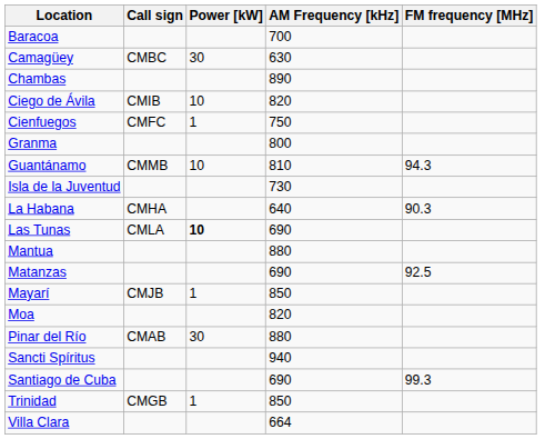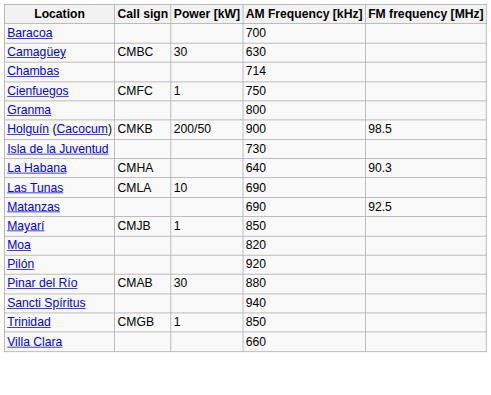Chambas | AM Frequency [kHz]: 890 -> 714
- row: Ciego de Ávila | CMIB | 10 | 820
- row: Guantánamo | CMMB | 10 | 810 | 94.3
+ row: Holguín (Cacocum) | CMKB | 200/50 | 900 | 98.5
Las Tunas | Power [kW]: bold -> normal
- row: Mantua | 880
+ row: Pilón | 920
- row: Santiago de Cuba | 690 | 99.3
Villa Clara | AM Frequency [kHz]: 664 -> 660
